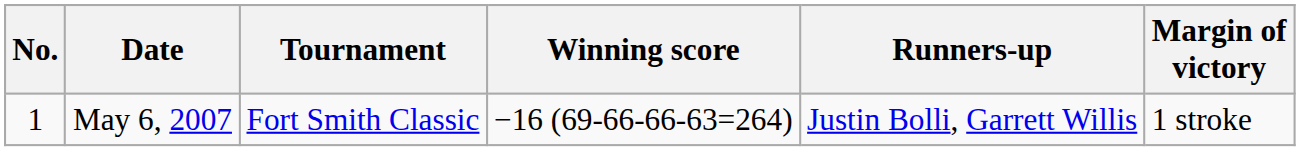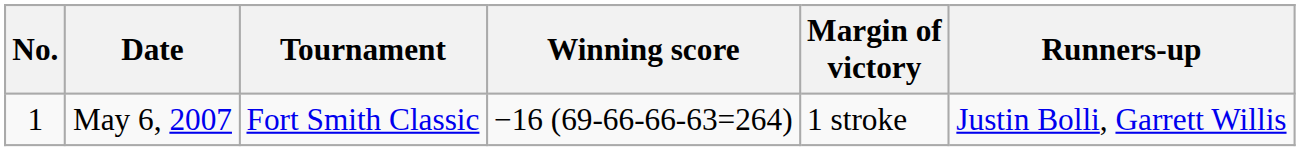columns swapped: Margin of victory <-> Runners-up
